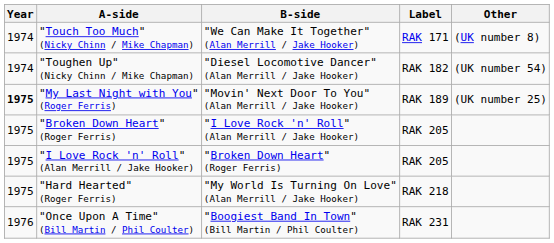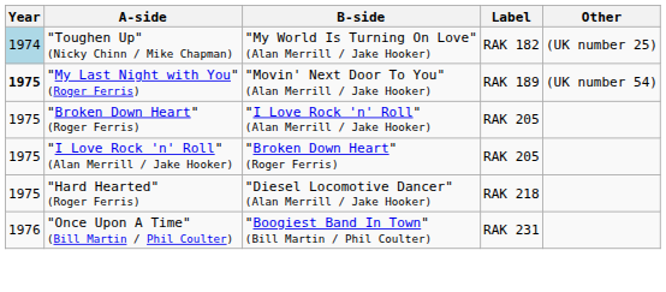- row: 1974 | "Touch Too Much" (Nicky Chinn / Mike Chapman) | "We Can Make It Together" (Alan Merrill / Jake Hooker) | RAK 171 | (UK number 8)
"Toughen Up" (Nicky Chinn / Mike Chapman) | Year: no background -> lightblue background
"Toughen Up" (Nicky Chinn / Mike Chapman) | B-side: "Diesel Locomotive Dancer" (Alan Merrill / Jake Hooker) -> "My World Is Turning On Love" (Alan Merrill / Jake Hooker)
"Toughen Up" (Nicky Chinn / Mike Chapman) | Other: (UK number 54) -> (UK number 25)
"My Last Night with You" (Roger Ferris) | Other: (UK number 25) -> (UK number 54)
"Hard Hearted" (Roger Ferris) | B-side: "My World Is Turning On Love" (Alan Merrill / Jake Hooker) -> "Diesel Locomotive Dancer" (Alan Merrill / Jake Hooker)
